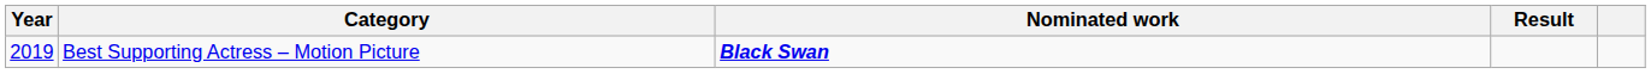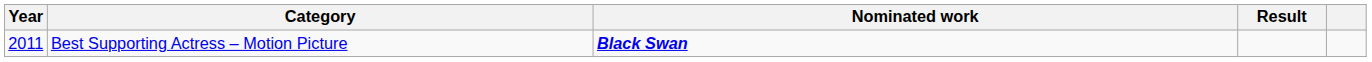Best Supporting Actress – Motion Picture | Year: 2019 -> 2011
